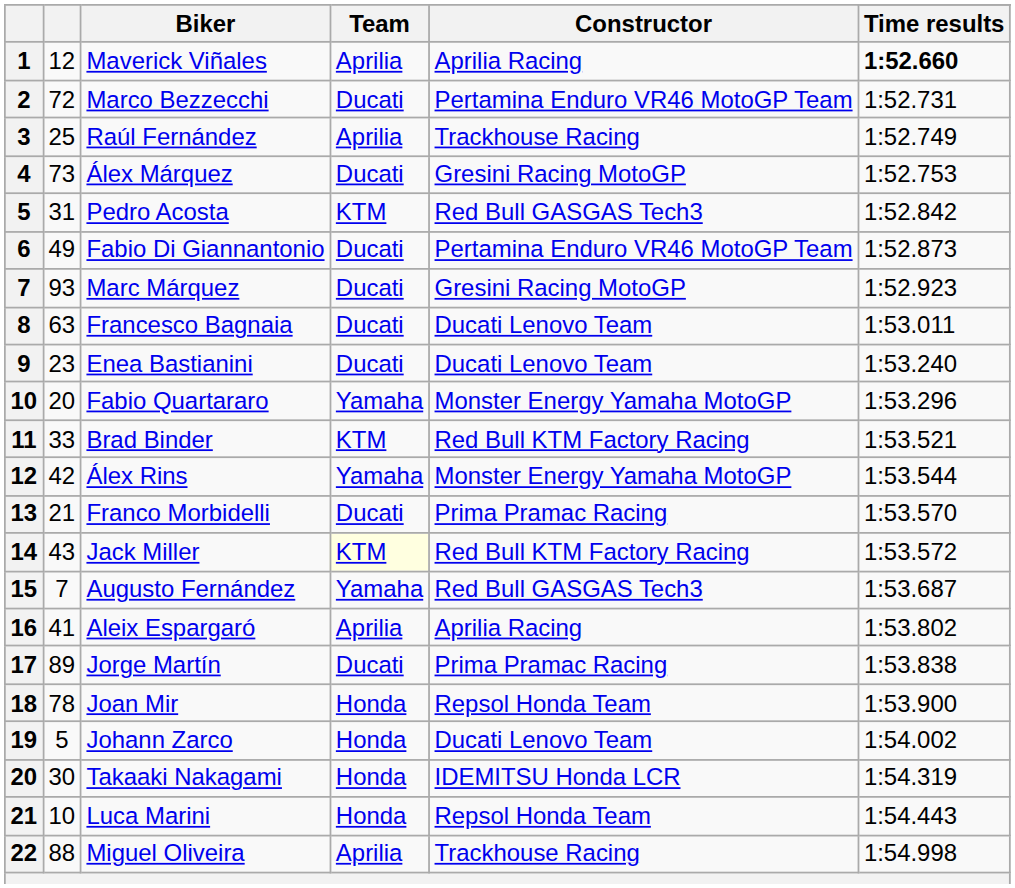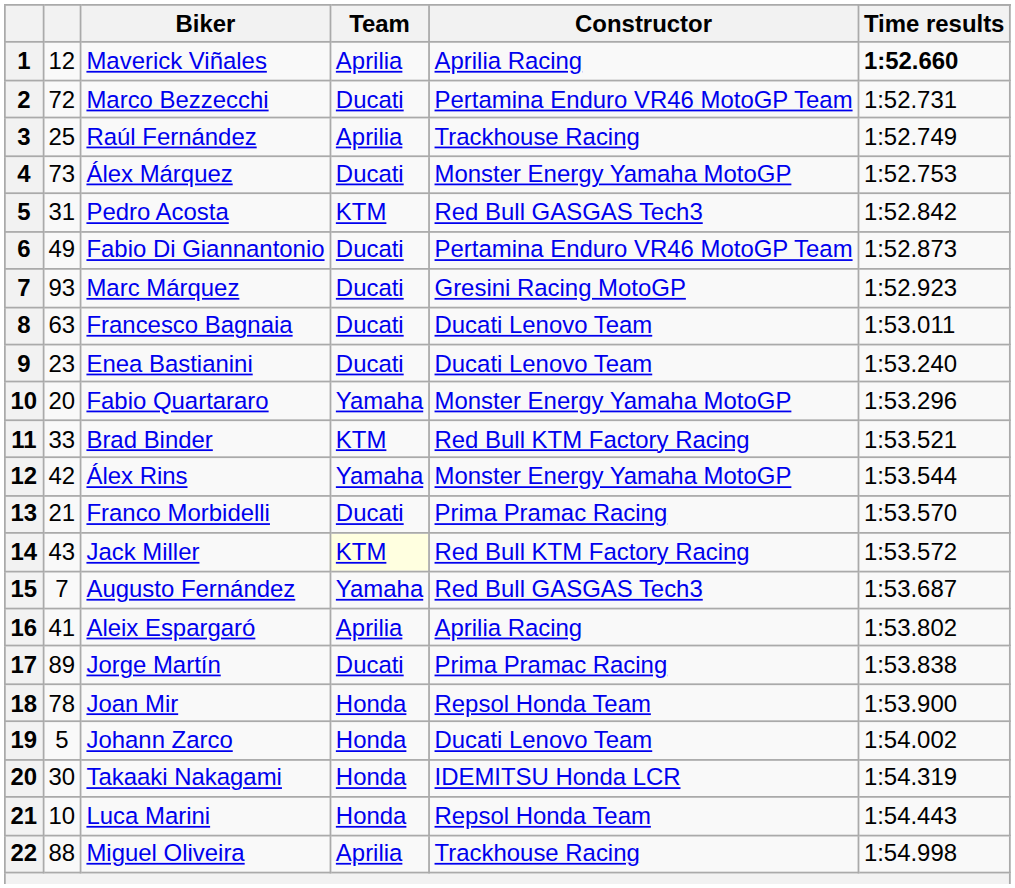Álex Márquez | Constructor: Gresini Racing MotoGP -> Monster Energy Yamaha MotoGP
